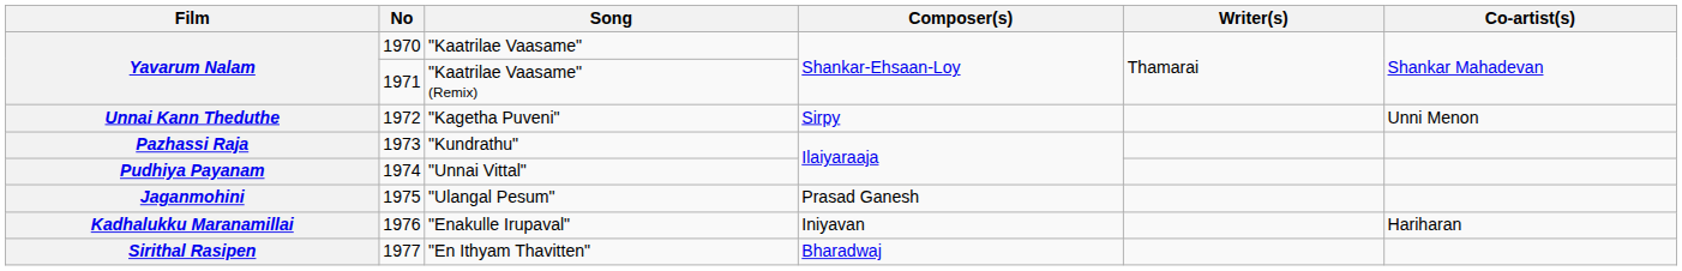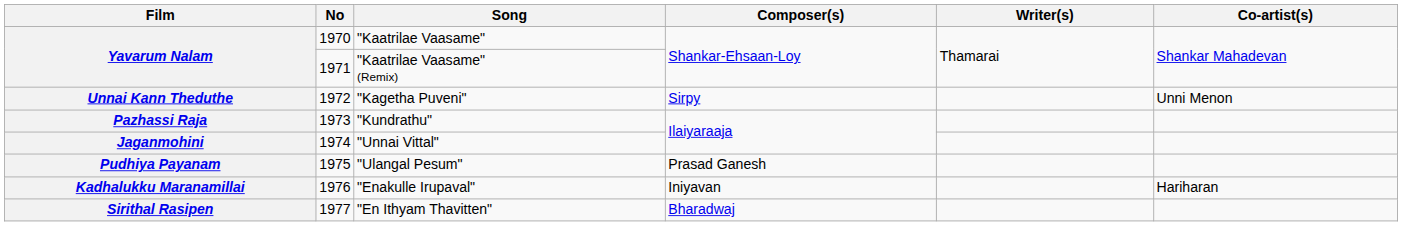"Unnai Vittal" | Film: Pudhiya Payanam -> Jaganmohini
"Ulangal Pesum" | Film: Jaganmohini -> Pudhiya Payanam
